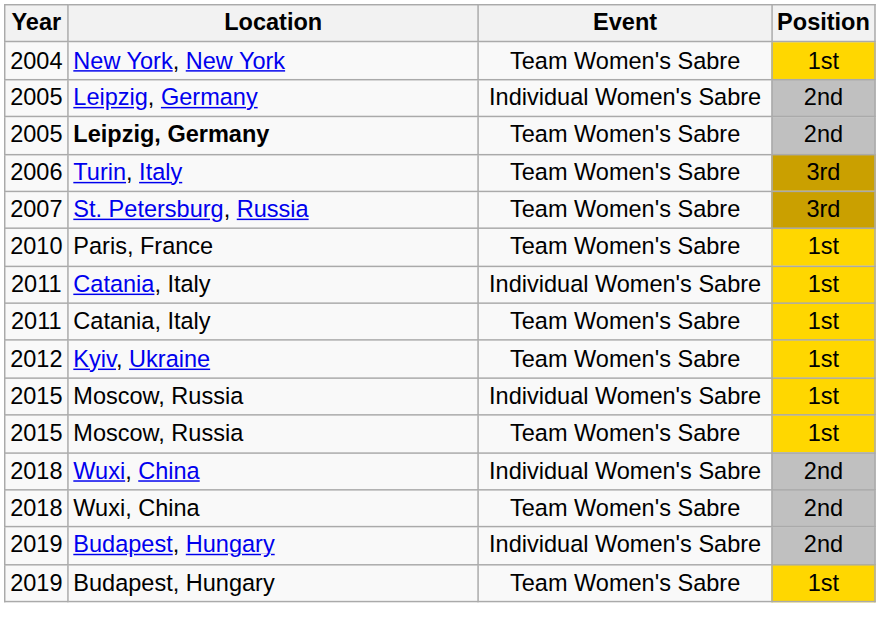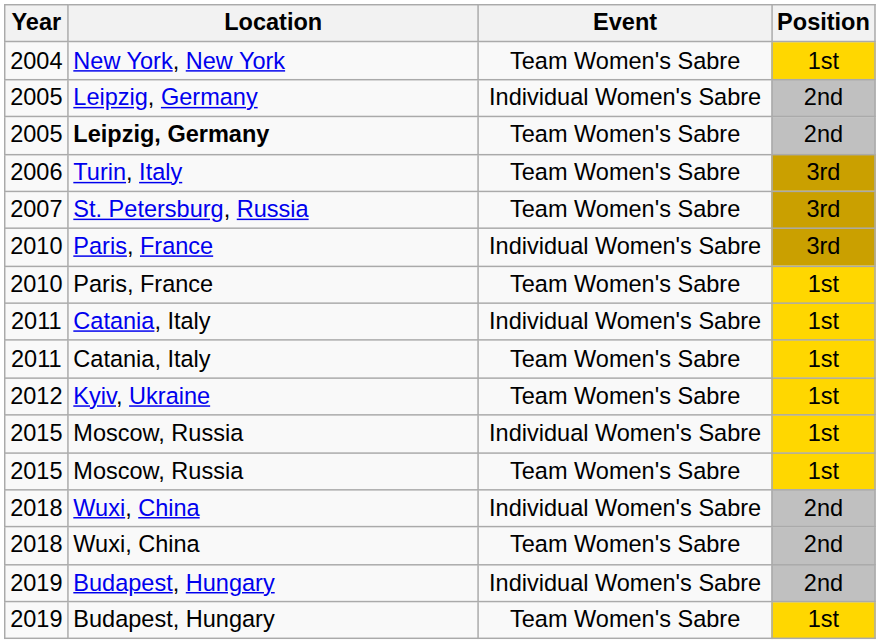+ row: 2010 | Paris, France | Individual Women's Sabre | 3rd
